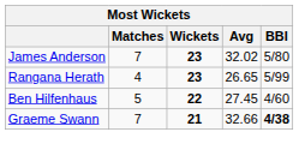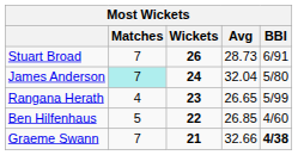+ row: Stuart Broad | 7 | 26 | 28.73 | 6/91
James Anderson | Matches: no background -> paleturquoise background
James Anderson | Wickets: 23 -> 24
James Anderson | Avg: 32.02 -> 32.04
Ben Hilfenhaus | Avg: 27.45 -> 26.85
